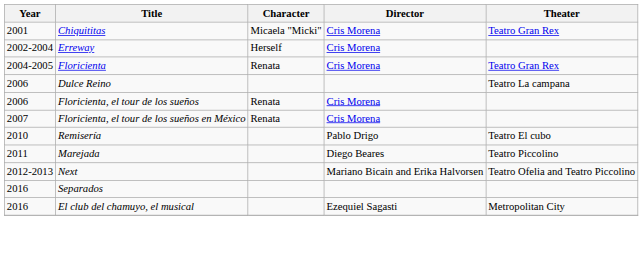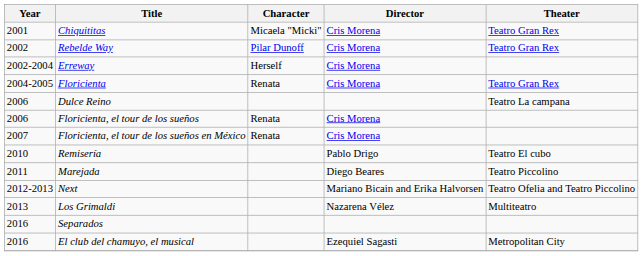+ row: 2002 | Rebelde Way | Pilar Dunoff | Cris Morena | Teatro Gran Rex
+ row: 2013 | Los Grimaldi | Nazarena Vélez | Multiteatro
